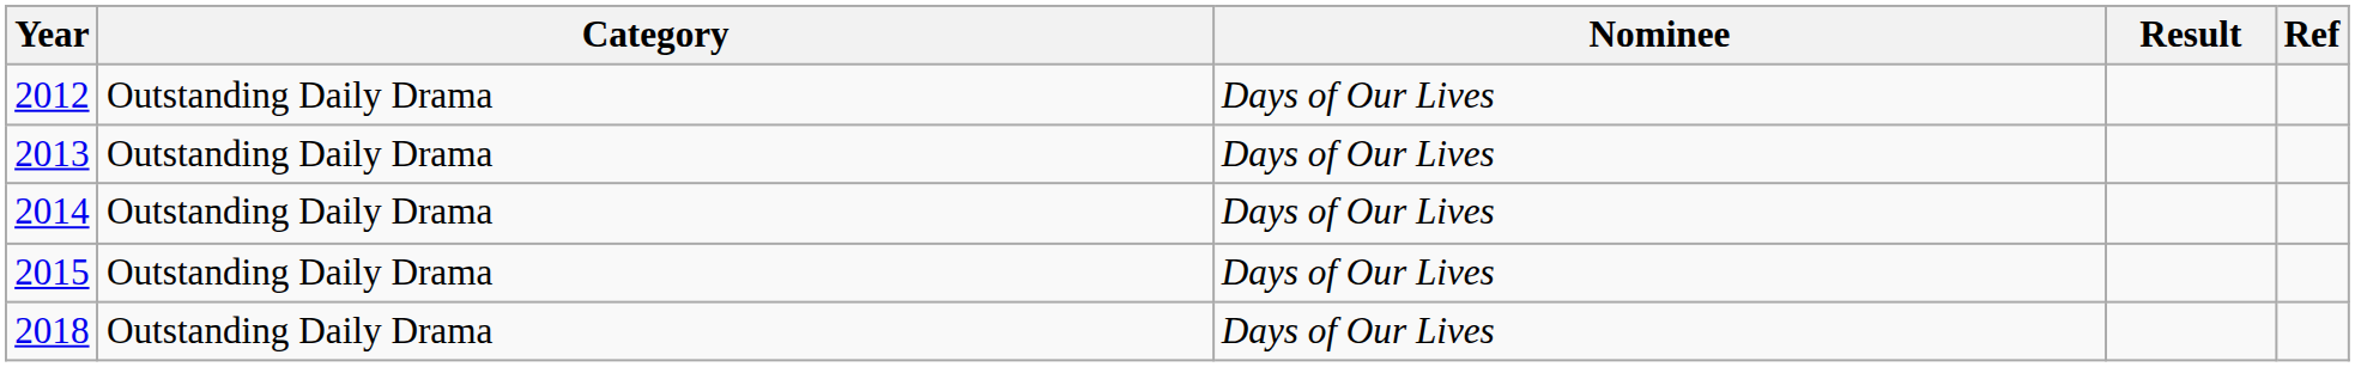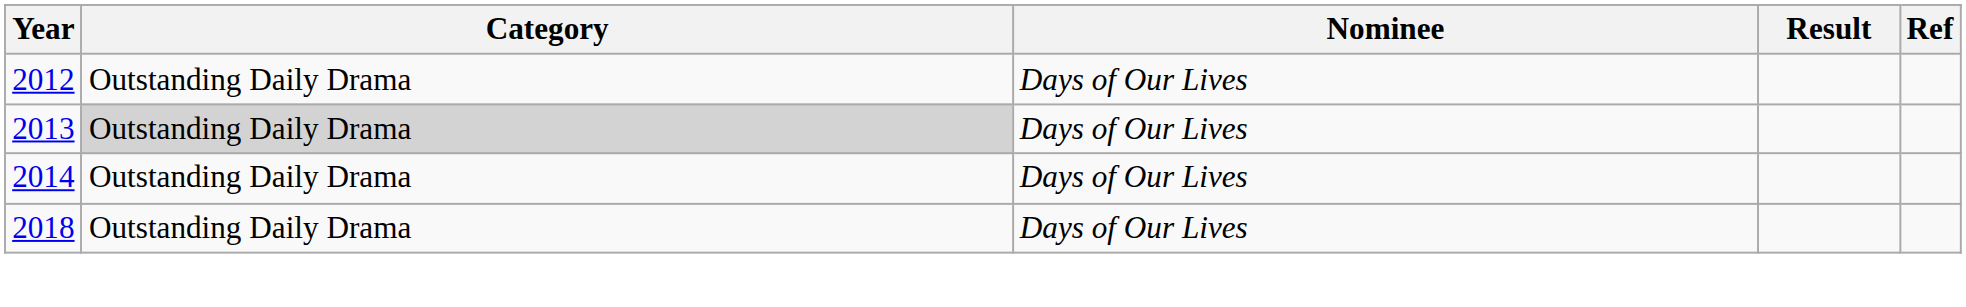2013 | Category: no background -> lightgrey background
- row: 2015 | Outstanding Daily Drama | Days of Our Lives
